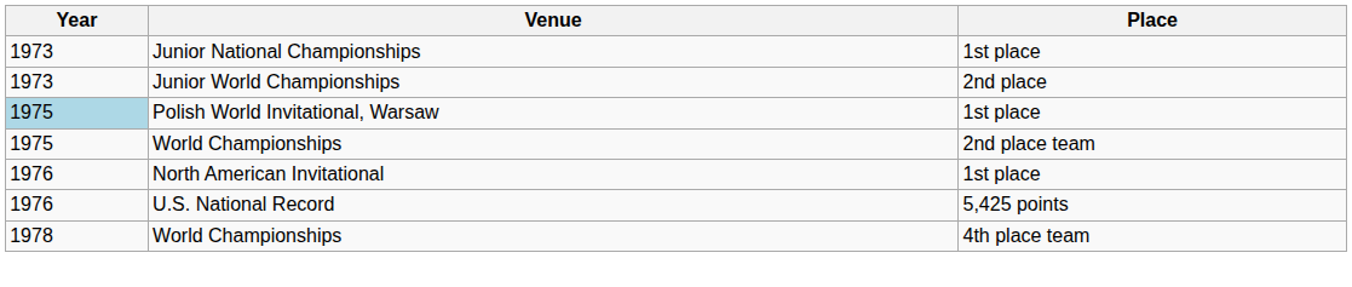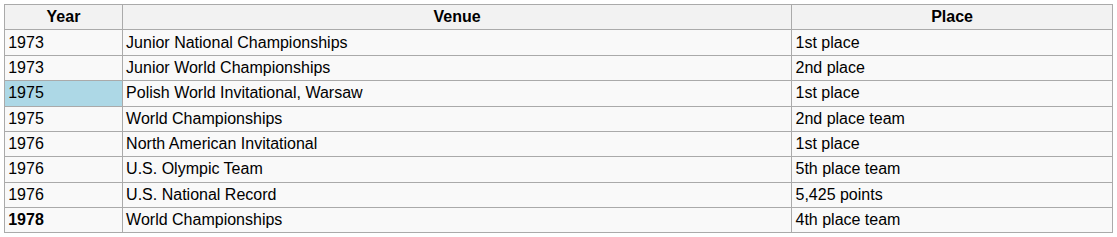+ row: 1976 | U.S. Olympic Team | 5th place team
World Championships / 4th place team | Year: normal -> bold
